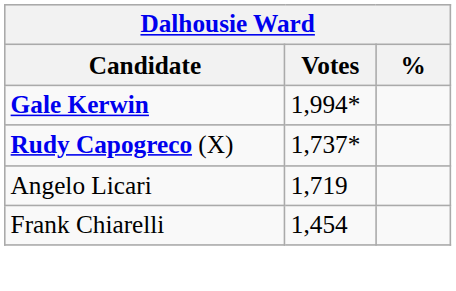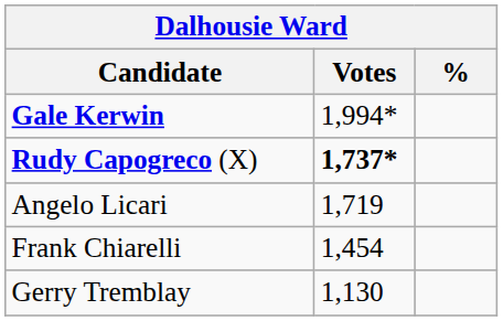Rudy Capogreco (X) | Votes: normal -> bold
+ row: Gerry Tremblay | 1,130
